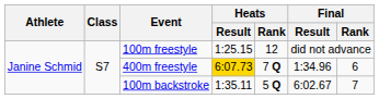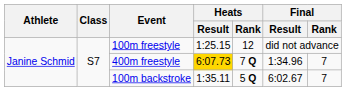400m freestyle | Final / Rank: 6 -> 7
